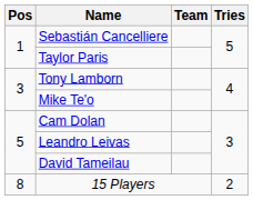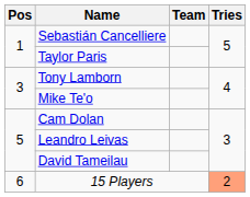15 Players | Pos: 8 -> 6
15 Players | Tries: no background -> lightsalmon background
